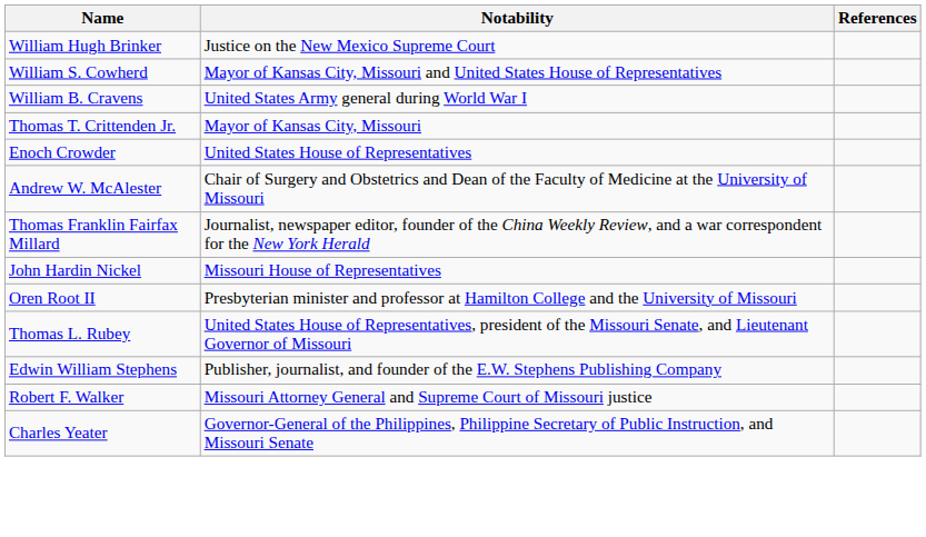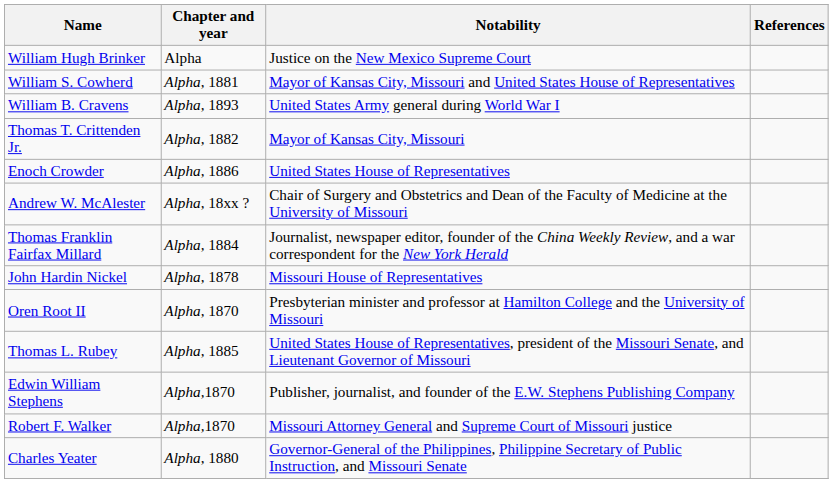+ column: Chapter and year | Alpha | Alpha, 1881 | Alpha, 1893 | Alpha, 1882 | Alpha, 1886 | Alpha, 18xx ? | Alpha, 1884 | Alpha, 1878 | Alpha, 1870 | Alpha, 1885 | Alpha,1870 | Alpha,1870 | Alpha, 1880
